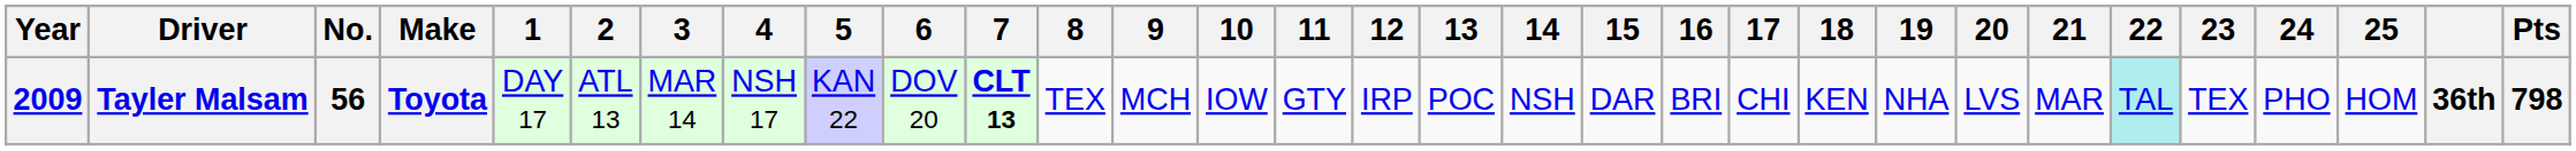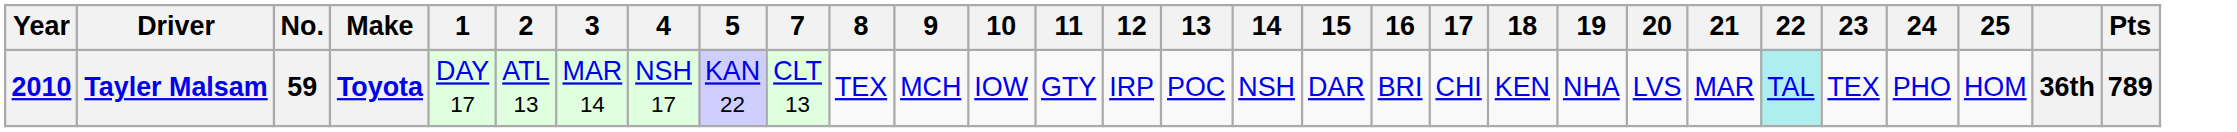- column: 6 | DOV 20
Tayler Malsam | Year: 2009 -> 2010
Tayler Malsam | No.: 56 -> 59
Tayler Malsam | 7: bold -> normal
Tayler Malsam | Pts: 798 -> 789
